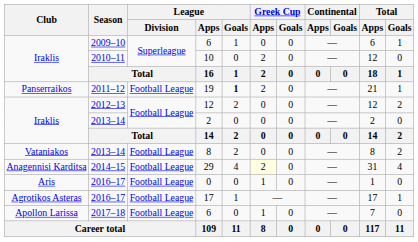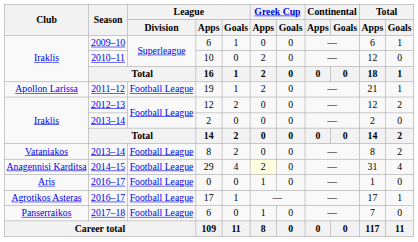19 | Club: Panserraikos -> Apollon Larissa
19 | League / Goals: bold -> normal
2017–18 / 6 | Club: Apollon Larissa -> Panserraikos
